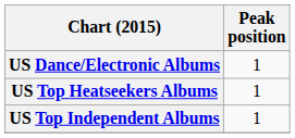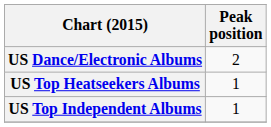US Dance/Electronic Albums | Peak position: 1 -> 2
